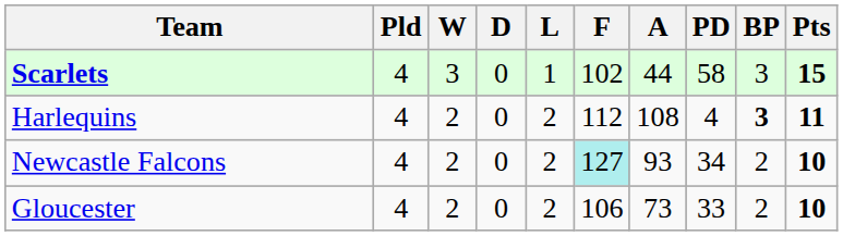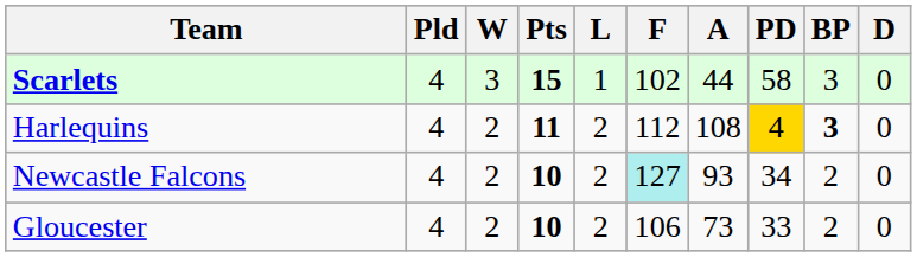columns swapped: D <-> Pts
Harlequins | PD: no background -> gold background
